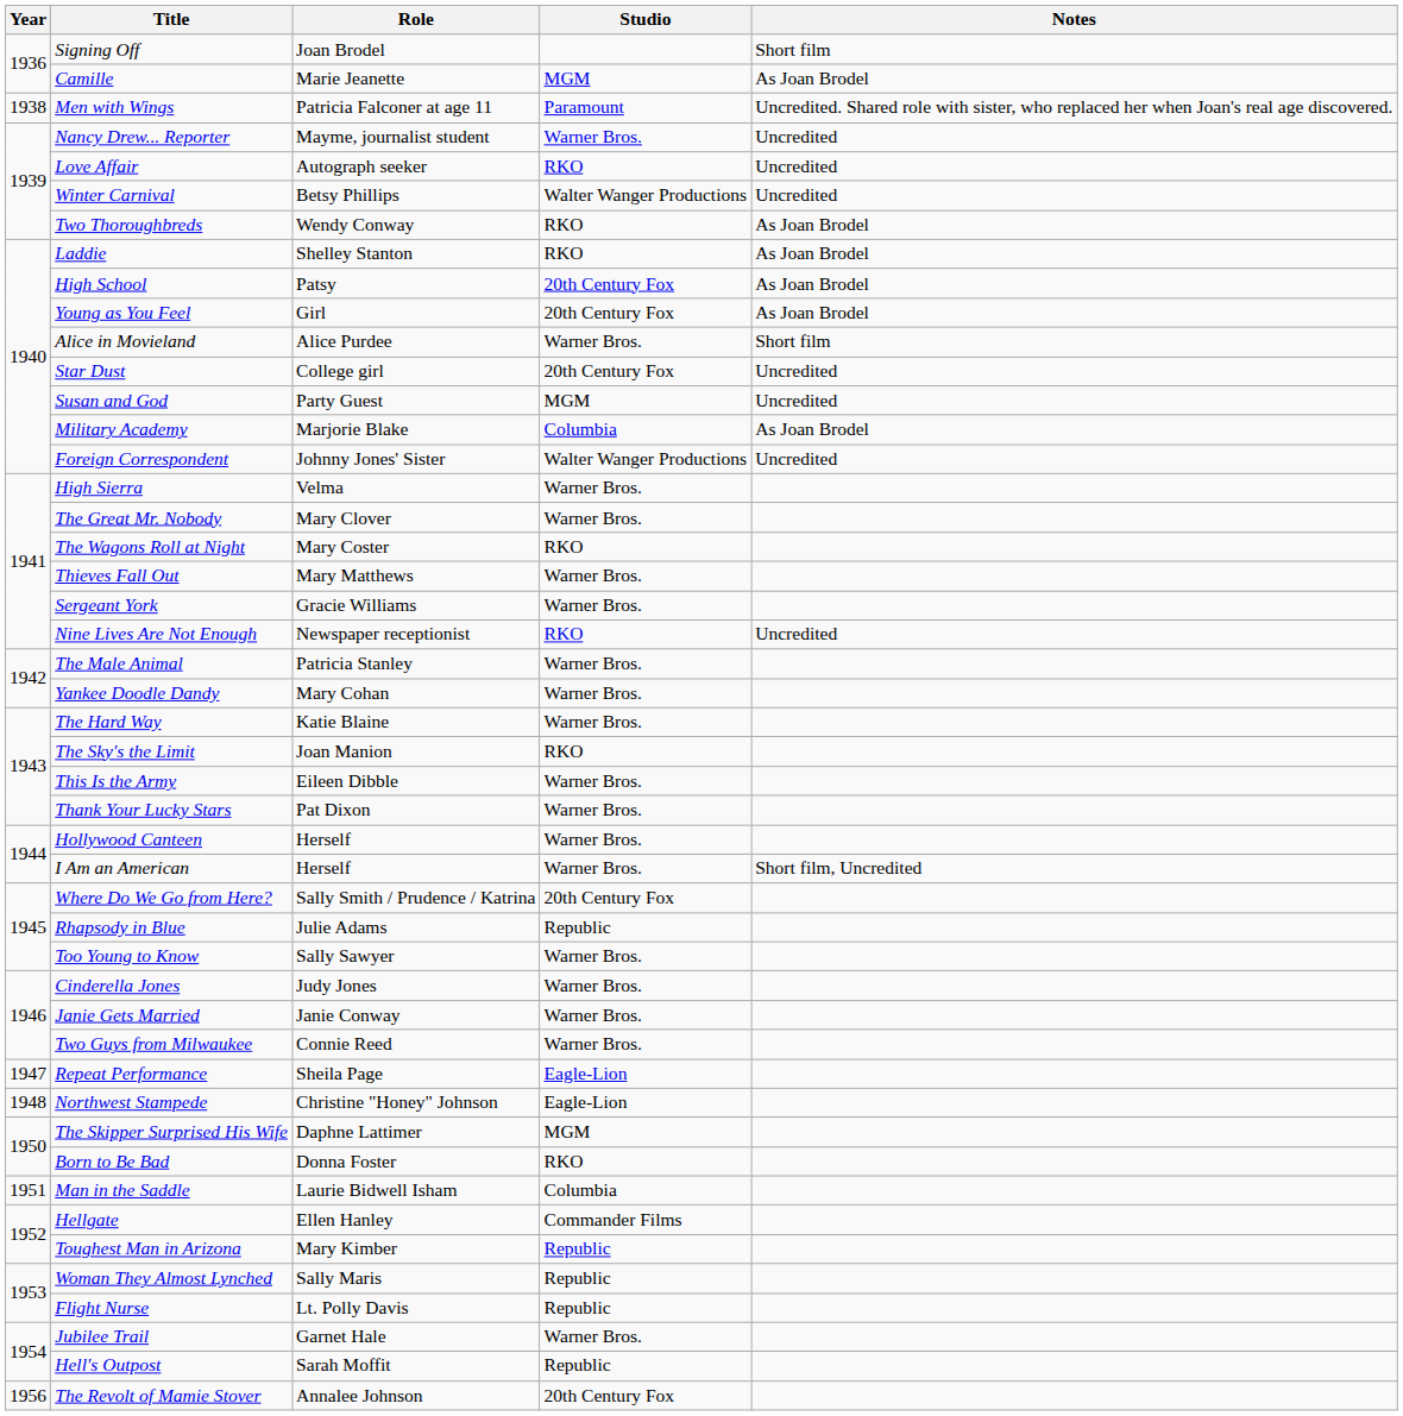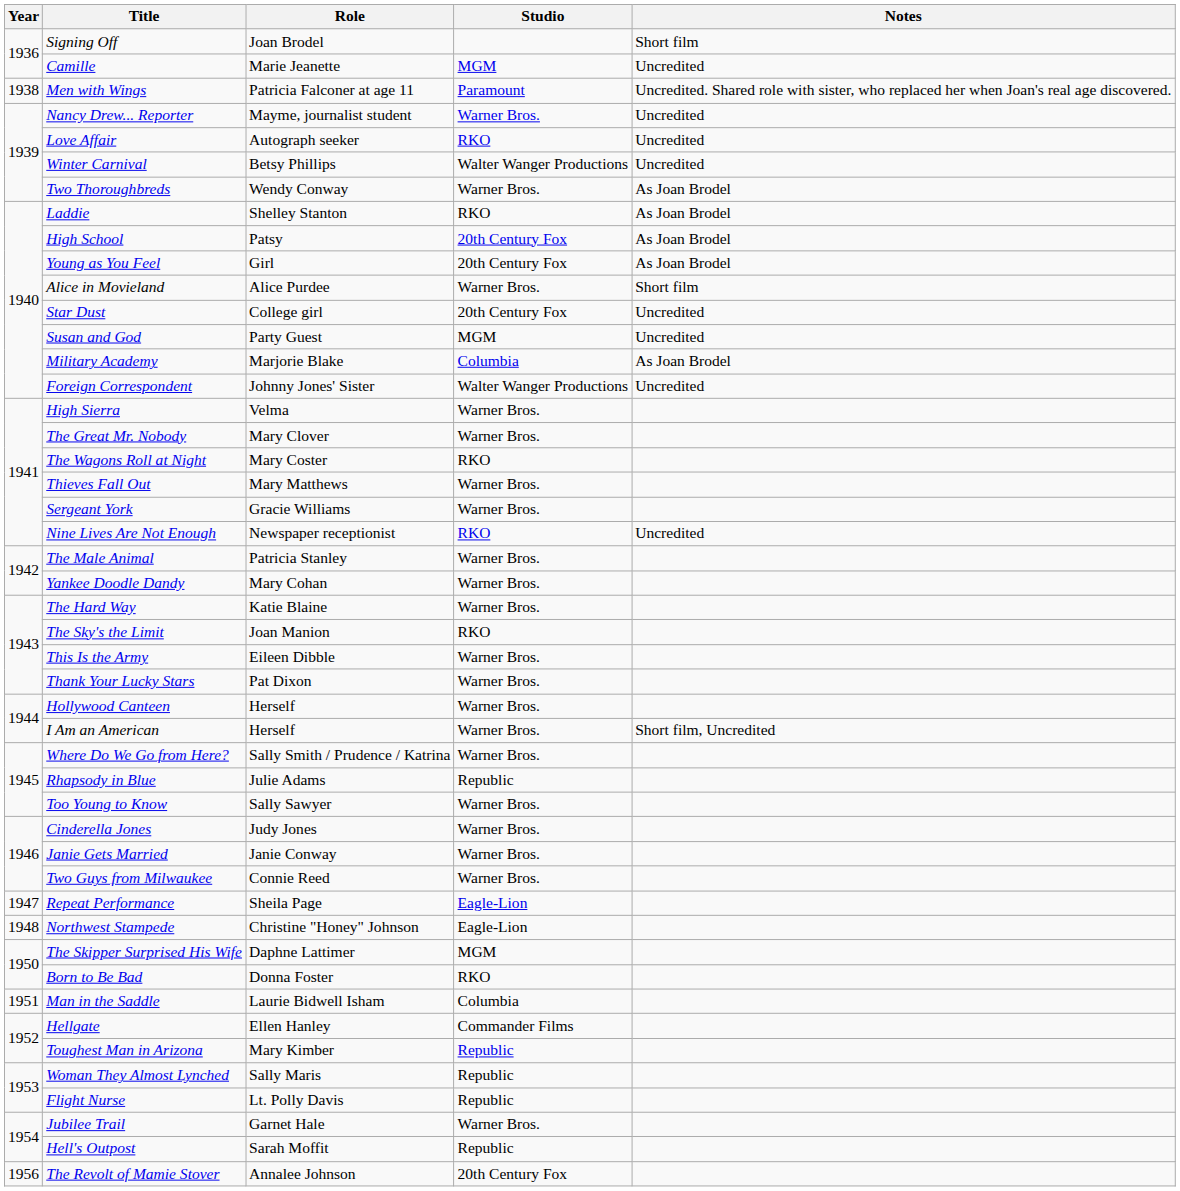Camille | Notes: As Joan Brodel -> Uncredited
Two Thoroughbreds | Studio: RKO -> Warner Bros.
Where Do We Go from Here? | Studio: 20th Century Fox -> Warner Bros.
